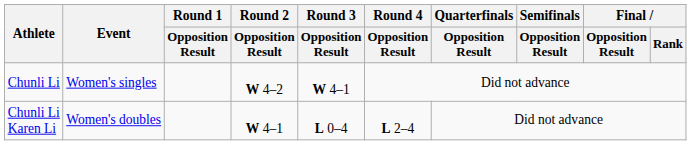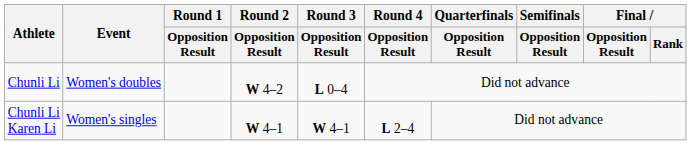Chunli Li | Event: Women's singles -> Women's doubles
Chunli Li | Round 3 / Opposition Result: W 4–1 -> L 0–4
Chunli Li Karen Li | Event: Women's doubles -> Women's singles
Chunli Li Karen Li | Round 3 / Opposition Result: L 0–4 -> W 4–1
